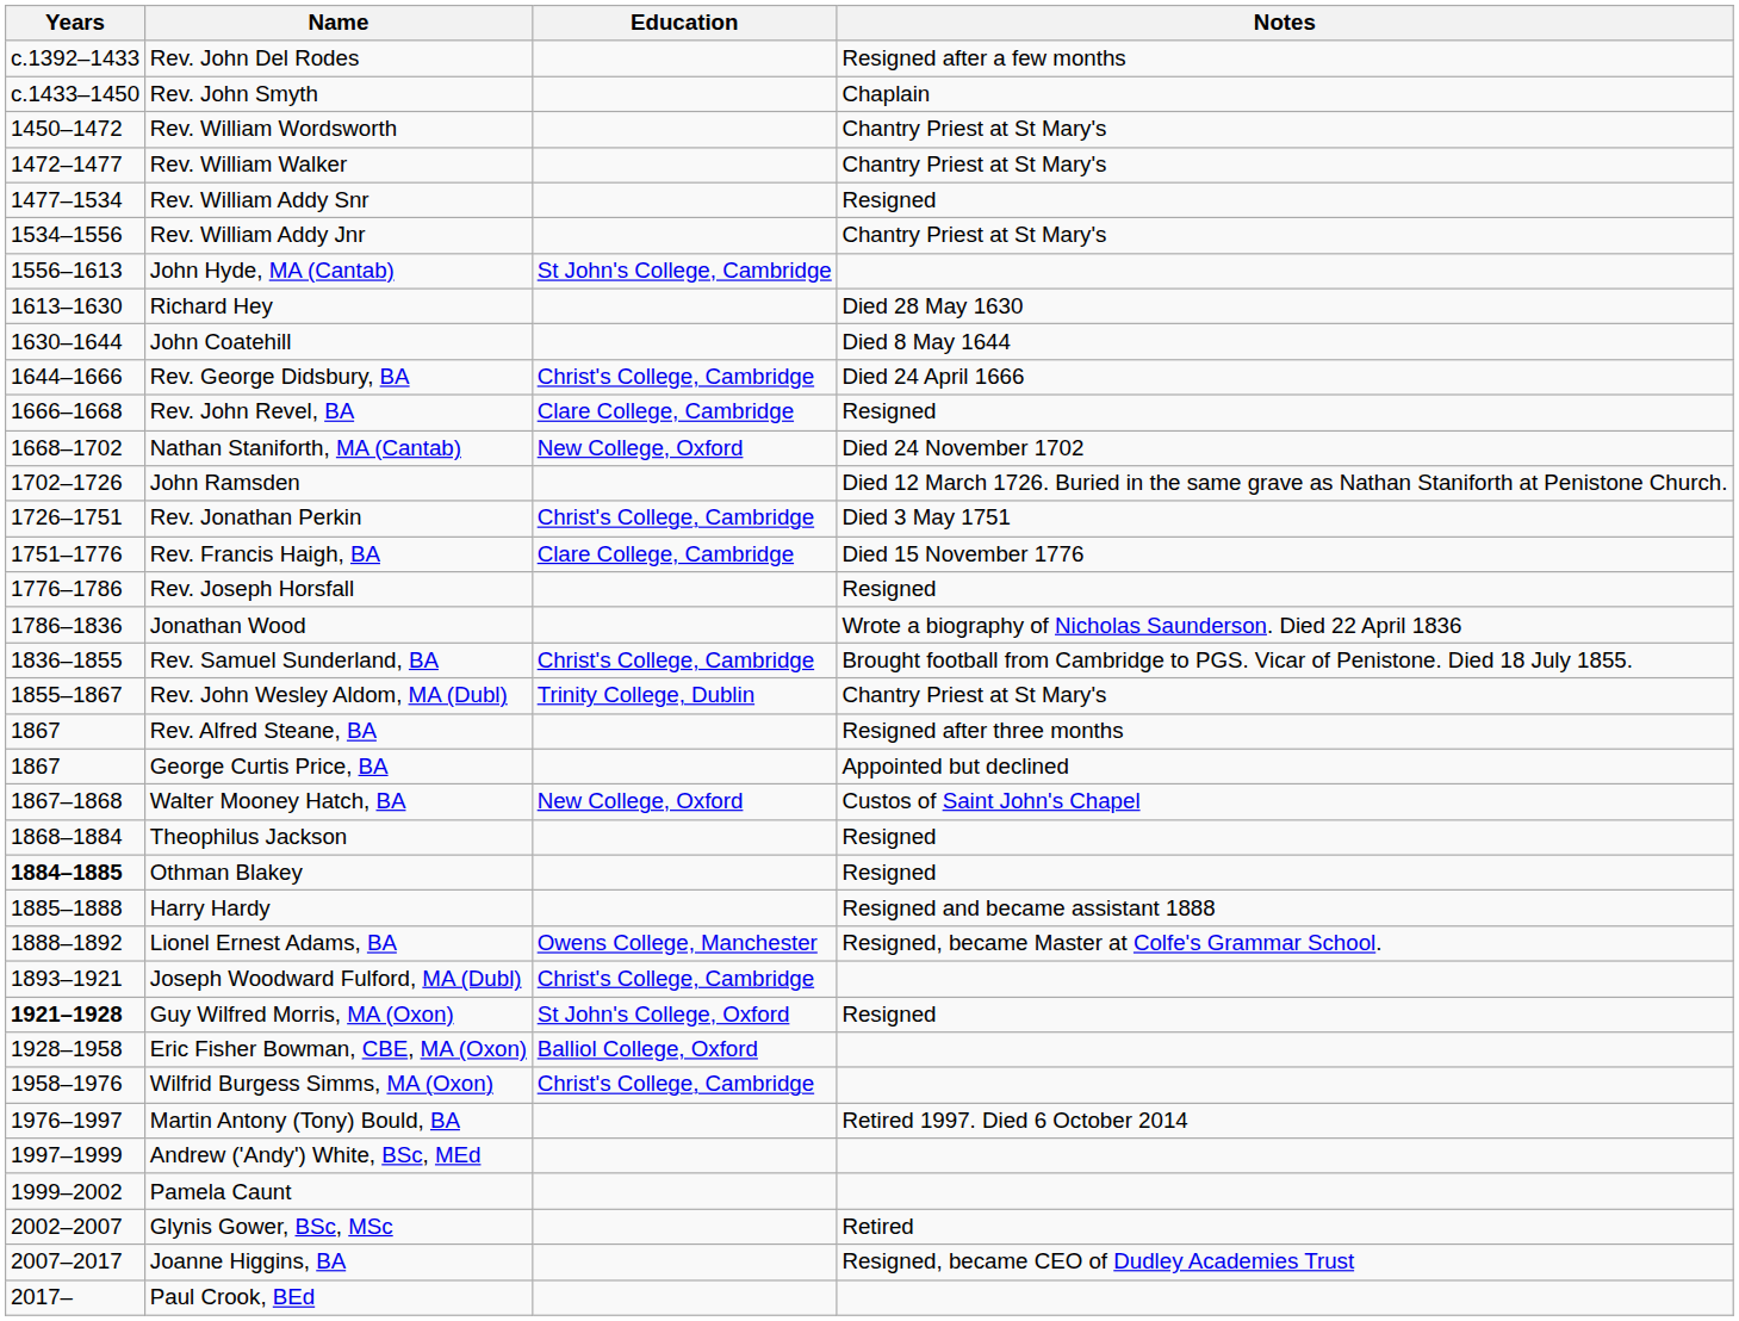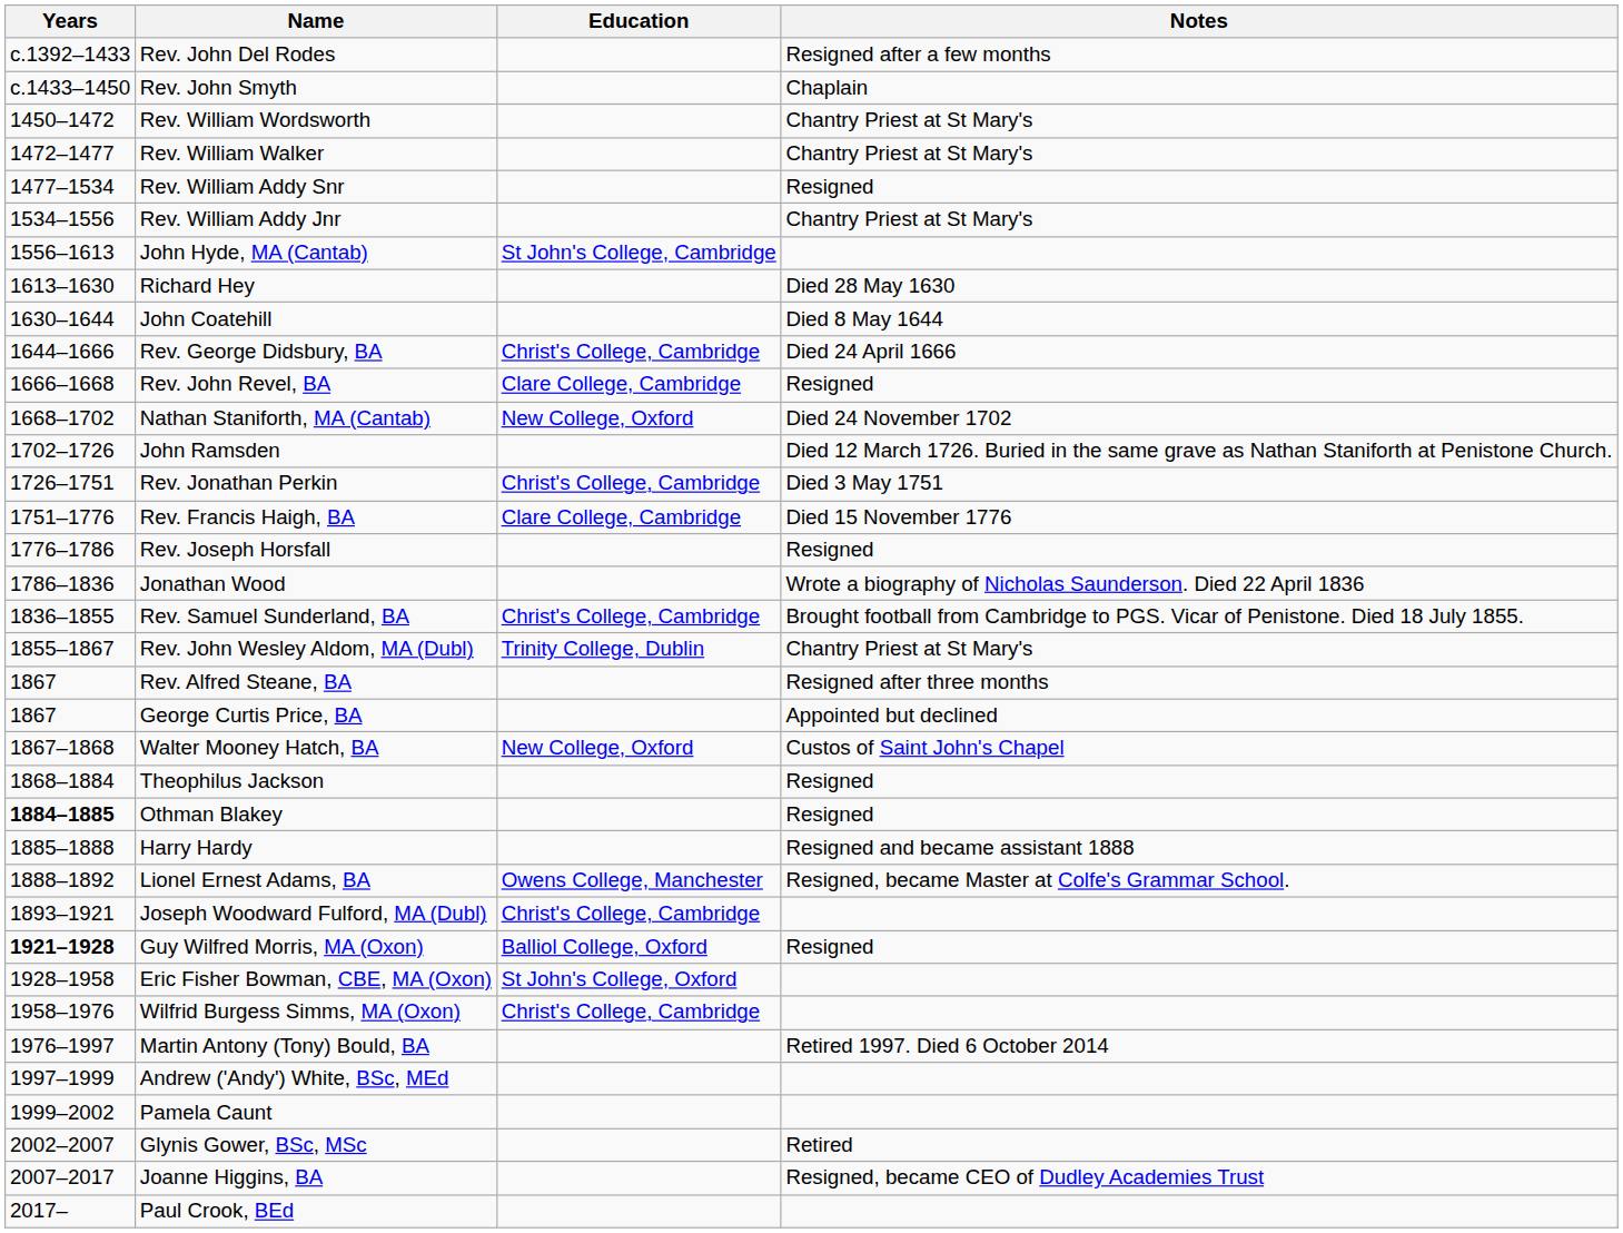Guy Wilfred Morris, MA (Oxon) | Education: St John's College, Oxford -> Balliol College, Oxford
Eric Fisher Bowman, CBE, MA (Oxon) | Education: Balliol College, Oxford -> St John's College, Oxford
